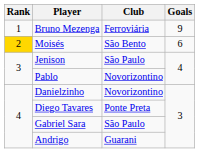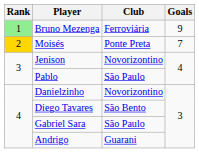Bruno Mezenga | Rank: no background -> lightgreen background
Moisés | Club: São Bento -> Ponte Preta
Moisés | Goals: 6 -> 7
Jenison | Club: São Paulo -> Novorizontino
Pablo | Club: Novorizontino -> São Paulo
Diego Tavares | Club: Ponte Preta -> São Bento
